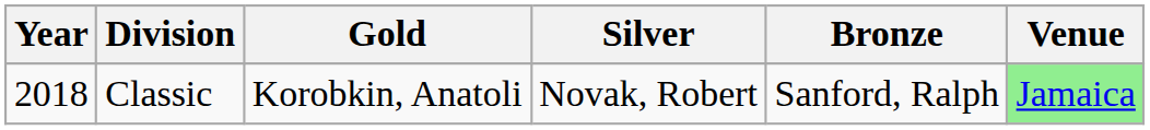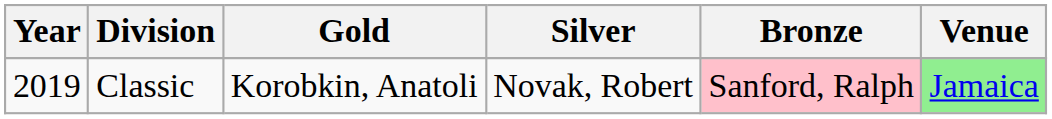Classic | Year: 2018 -> 2019
Classic | Bronze: no background -> pink background
